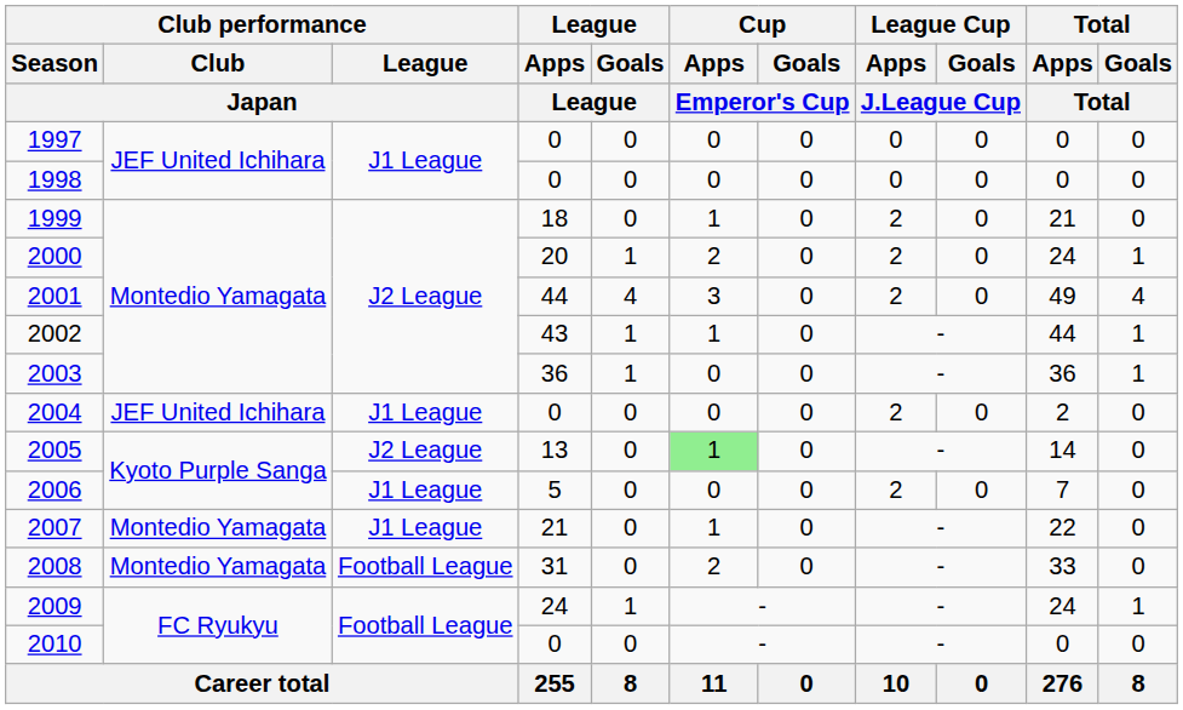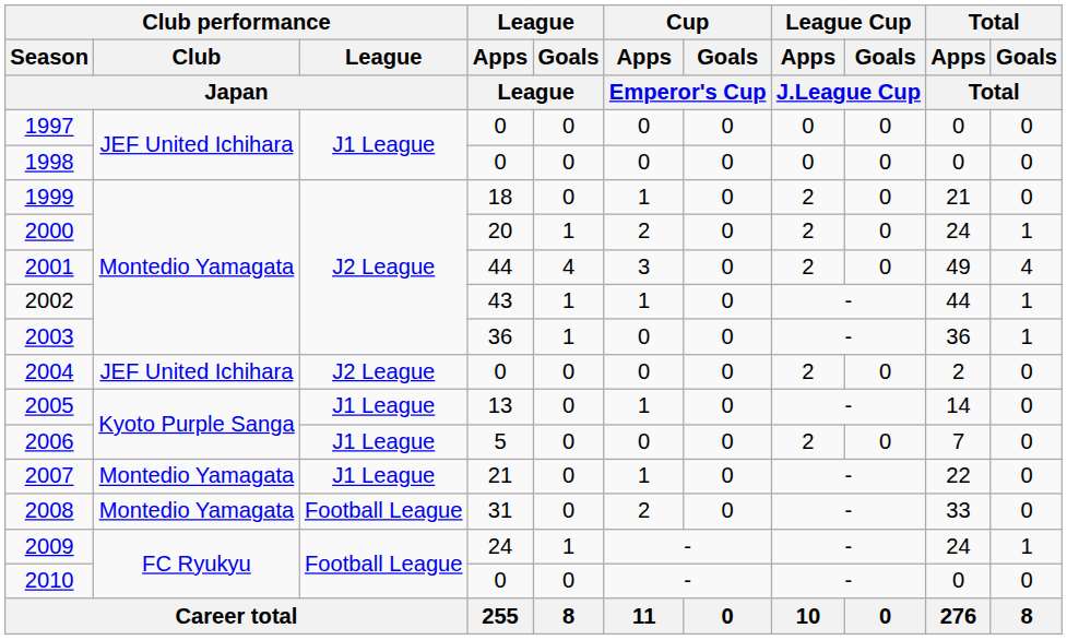2004 | Club performance / League / Japan: J1 League -> J2 League
2005 | Club performance / League / Japan: J2 League -> J1 League
2005 | Cup / Apps / Emperor's Cup: lightgreen background -> no background
